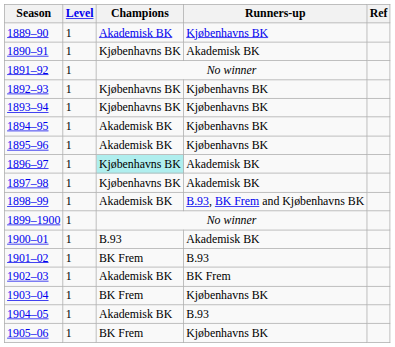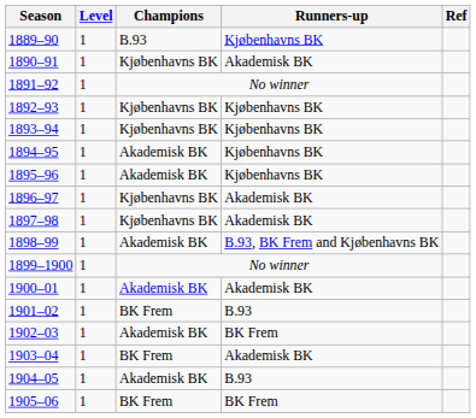1889–90 | Champions: Akademisk BK -> B.93
1896–97 | Champions: paleturquoise background -> no background
1900–01 | Champions: B.93 -> Akademisk BK
1903–04 | Runners-up: Kjøbenhavns BK -> Akademisk BK
1905–06 | Runners-up: Kjøbenhavns BK -> BK Frem
